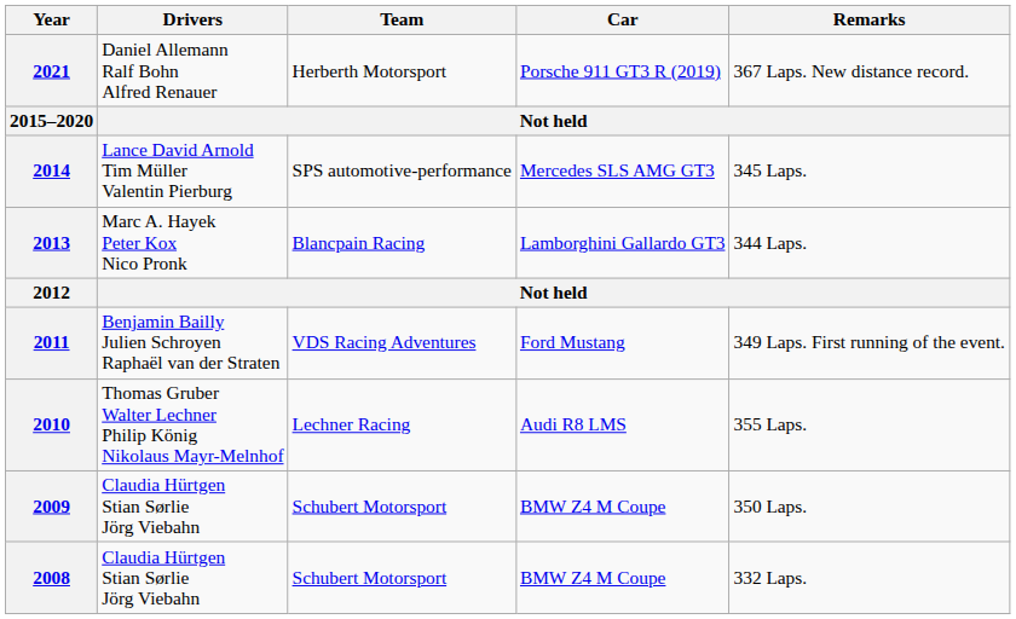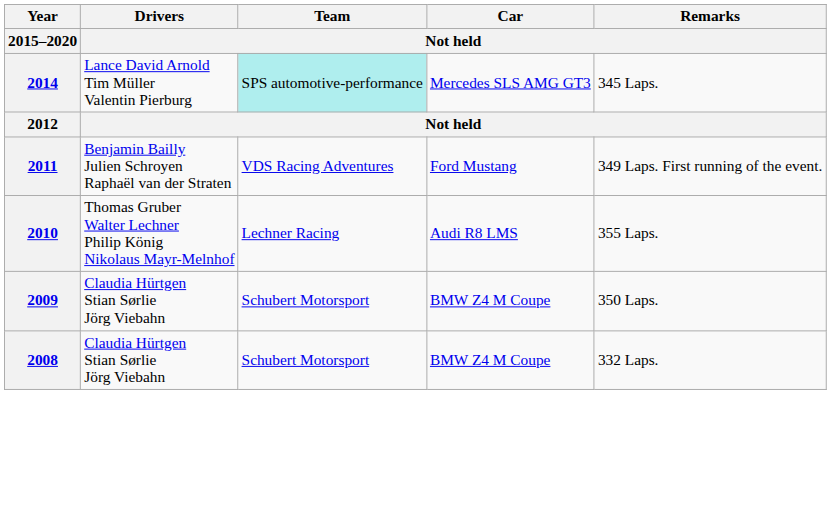- row: 2021 | Daniel Allemann Ralf Bohn Alfred Renauer | Herberth Motorsport | Porsche 911 GT3 R (2019) | 367 Laps. New distance record.
2014 | Team: no background -> paleturquoise background
- row: 2013 | Marc A. Hayek Peter Kox Nico Pronk | Blancpain Racing | Lamborghini Gallardo GT3 | 344 Laps.
